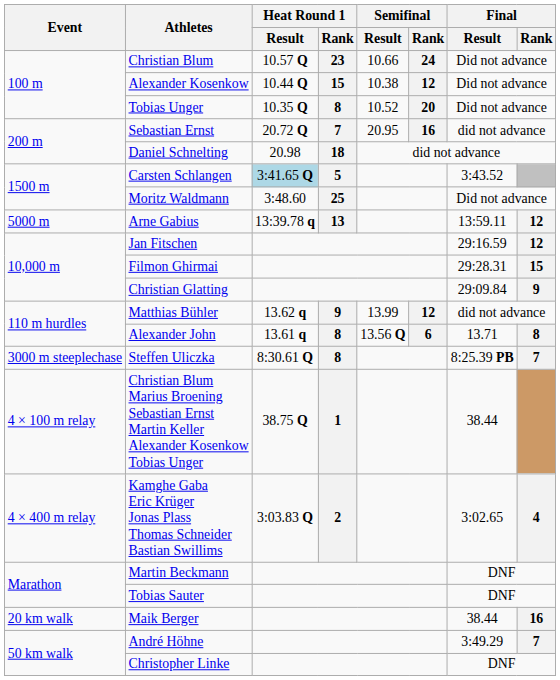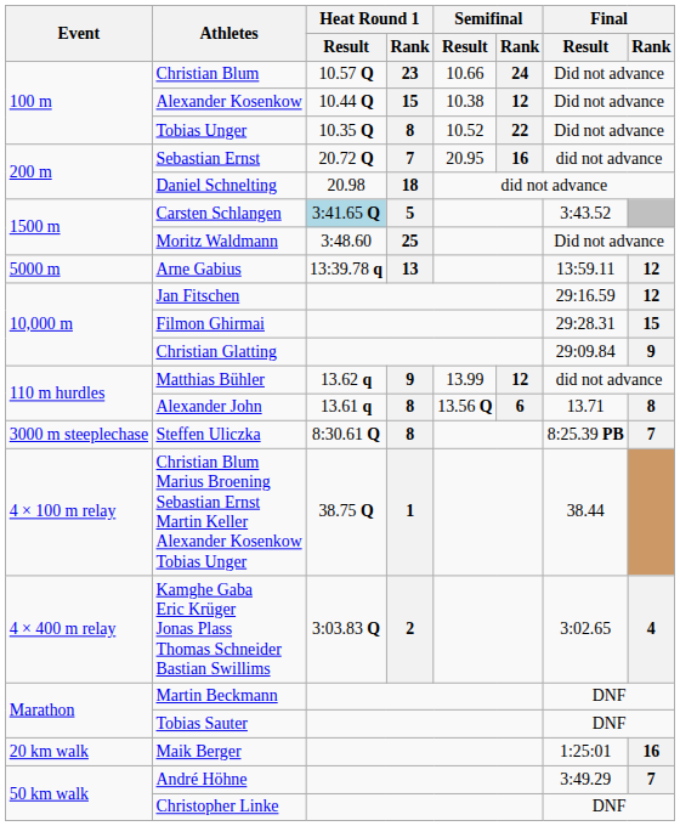Tobias Unger | Semifinal / Rank: 20 -> 22
Maik Berger | Final / Result: 38.44 -> 1:25:01
